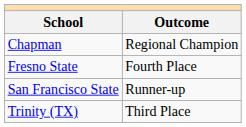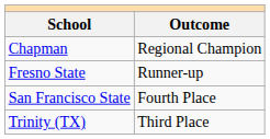Fresno State | Outcome: Fourth Place -> Runner-up
San Francisco State | Outcome: Runner-up -> Fourth Place
